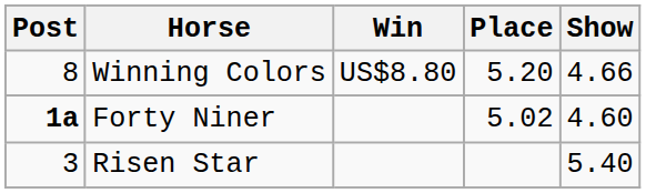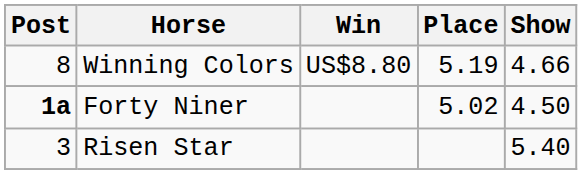Winning Colors | Place: 5.20 -> 5.19
Forty Niner | Show: 4.60 -> 4.50
